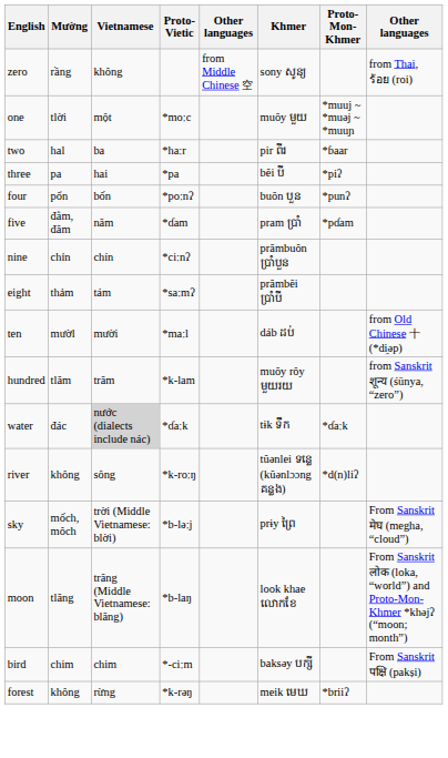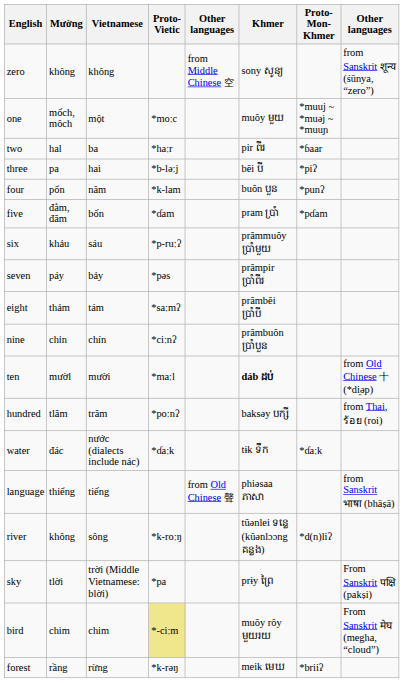zero | Mường: rầng -> không
zero | column 8: from Thai, ร้อย (roi) -> from Sanskrit शून्य (śūnya, “zero”)
one | Mường: tlời -> mốch, môch
three | Proto-Vietic: *pa -> *b-ləːj
four | Vietnamese: bốn -> năm
four | Proto-Vietic: *poːnʔ -> *k-lam
five | Vietnamese: năm -> bốn
+ row: six | khảu | sáu | *p-ruːʔ | prămmuŏy ប្រាំមួយ
+ row: seven | páy | bảy | *pəs | prămpir ប្រាំពីរ
rows swapped: eight <-> nine
ten | Khmer: normal -> bold
hundred | Proto-Vietic: *k-lam -> *poːnʔ
hundred | Khmer: muŏy rôy មួយរយ -> baksəy បក្សី
hundred | column 8: from Sanskrit शून्य (śūnya, “zero”) -> from Thai, ร้อย (roi)
water | Vietnamese: lightgrey background -> no background
+ row: language | thiểng | tiếng | from Old Chinese 聲 | phiəsaa ភាសា | from Sanskrit भाषा (bhāṣā)
sky | Mường: mốch, môch -> tlời
sky | Proto-Vietic: *b-ləːj -> *pa
sky | column 8: From Sanskrit मेघ (megha, “cloud”) -> From Sanskrit पक्षि (pakṣi)
- row: moon | tlăng | trăng (Middle Vietnamese: blăng) | *b-laŋ | look khae លោកខែ | From Sanskrit लोक (loka, “world”) and Proto-Mon-Khmer *khəjʔ (“moon; month”)
bird | Proto-Vietic: no background -> khaki background
bird | Khmer: baksəy បក្សី -> muŏy rôy មួយរយ
bird | column 8: From Sanskrit पक्षि (pakṣi) -> From Sanskrit मेघ (megha, “cloud”)
forest | Mường: không -> rầng
